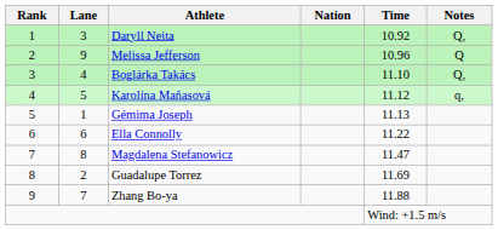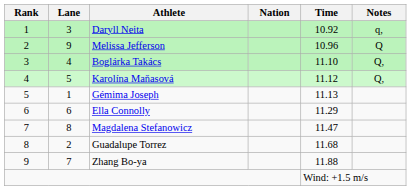Daryll Neita | Notes: Q, -> q,
Karolína Maňasová | Notes: q, -> Q,
Ella Connolly | Time: 11.22 -> 11.29
Guadalupe Torrez | Time: 11.69 -> 11.68
